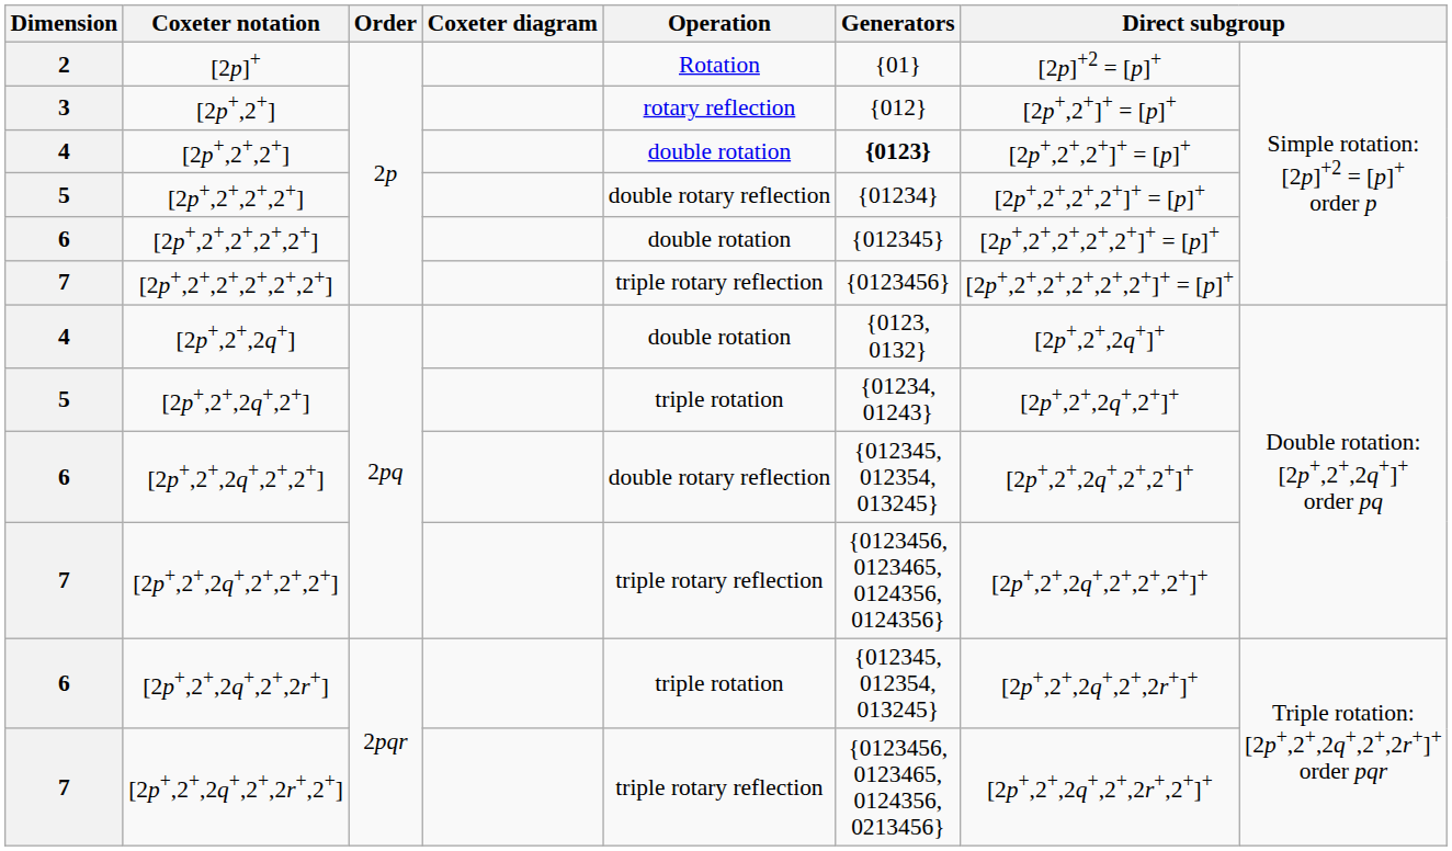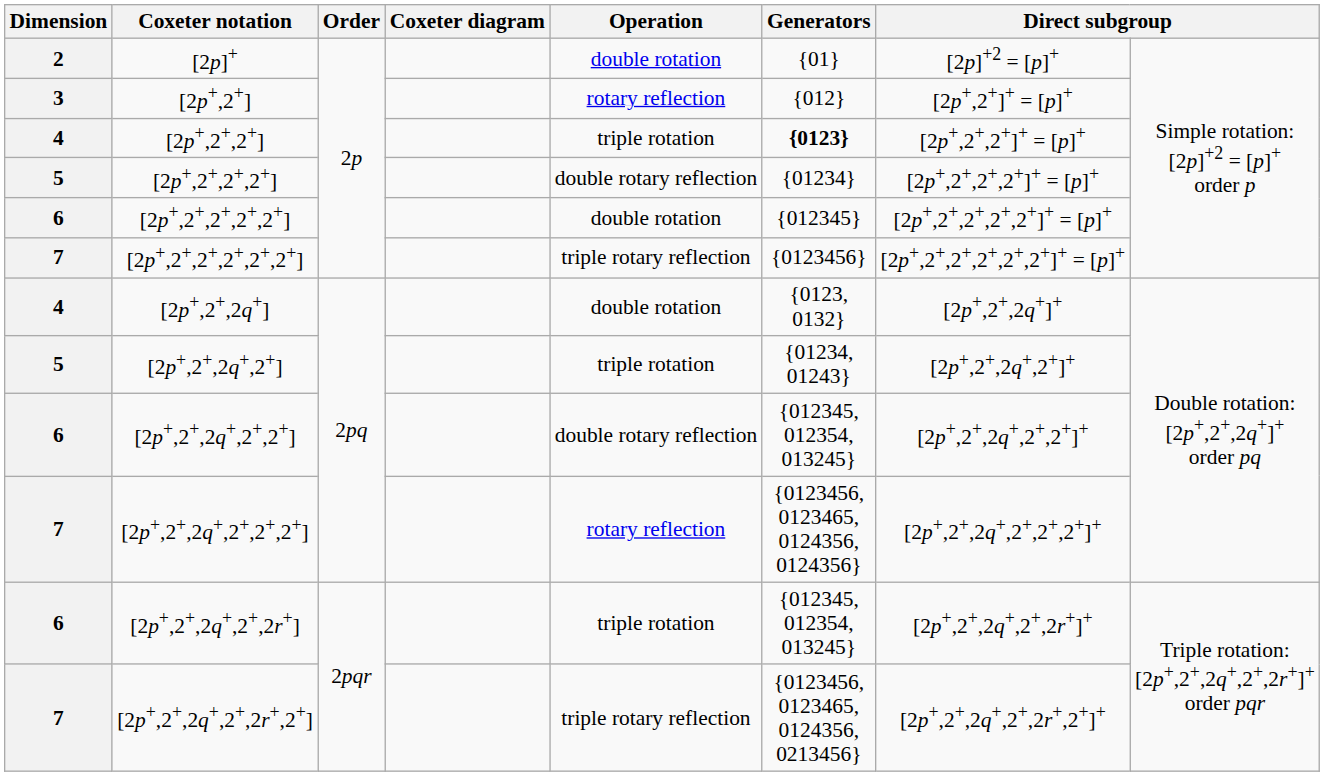[2p]+ | Operation: Rotation -> double rotation
[2p+,2+,2+] | Operation: double rotation -> triple rotation
[2p+,2+,2q+,2+,2+,2+] | Operation: triple rotary reflection -> rotary reflection
